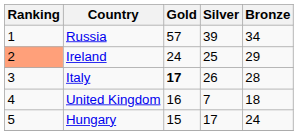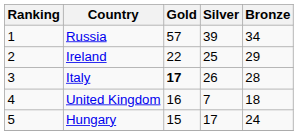Ireland | Ranking: lightsalmon background -> no background
Ireland | Gold: 24 -> 22
